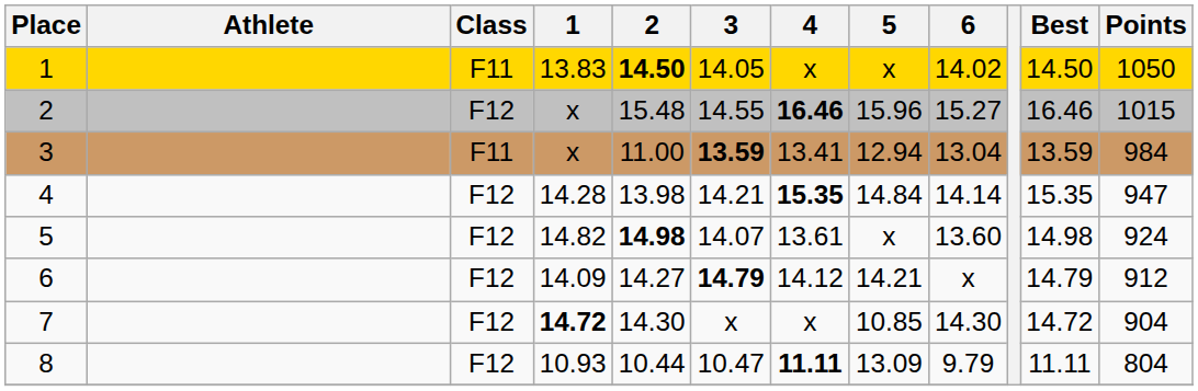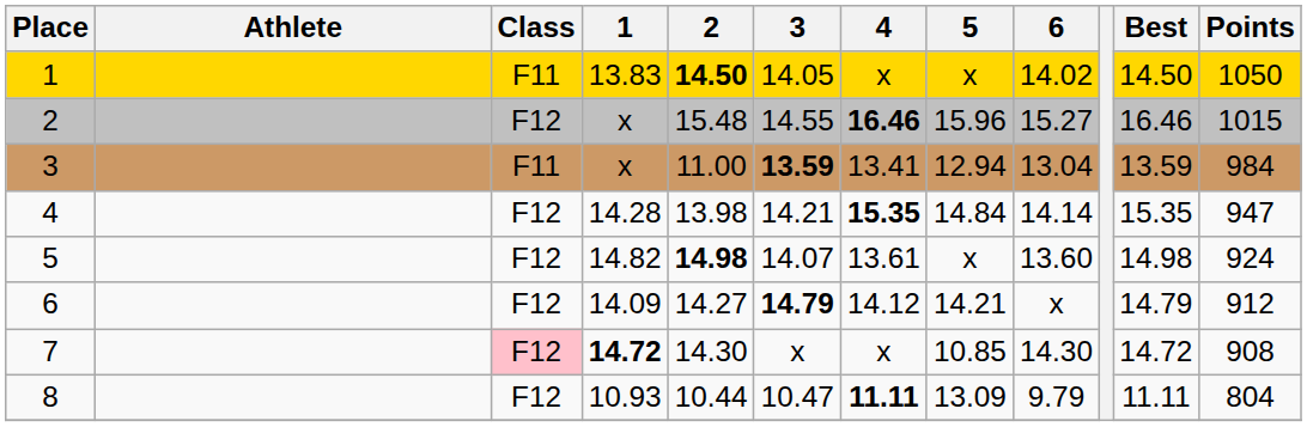7 | Class: no background -> pink background
7 | Points: 904 -> 908
